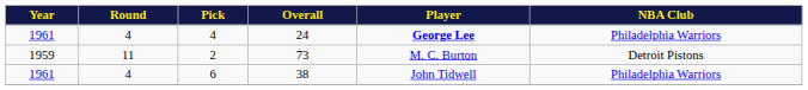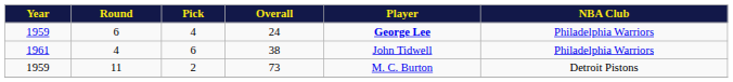24 | Year: 1961 -> 1959
24 | Round: 4 -> 6
rows swapped: 73 <-> 38
